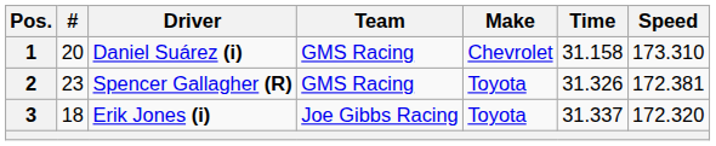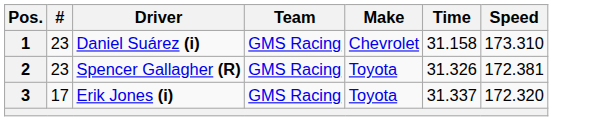1 | #: 20 -> 23
3 | #: 18 -> 17
3 | Team: Joe Gibbs Racing -> GMS Racing
